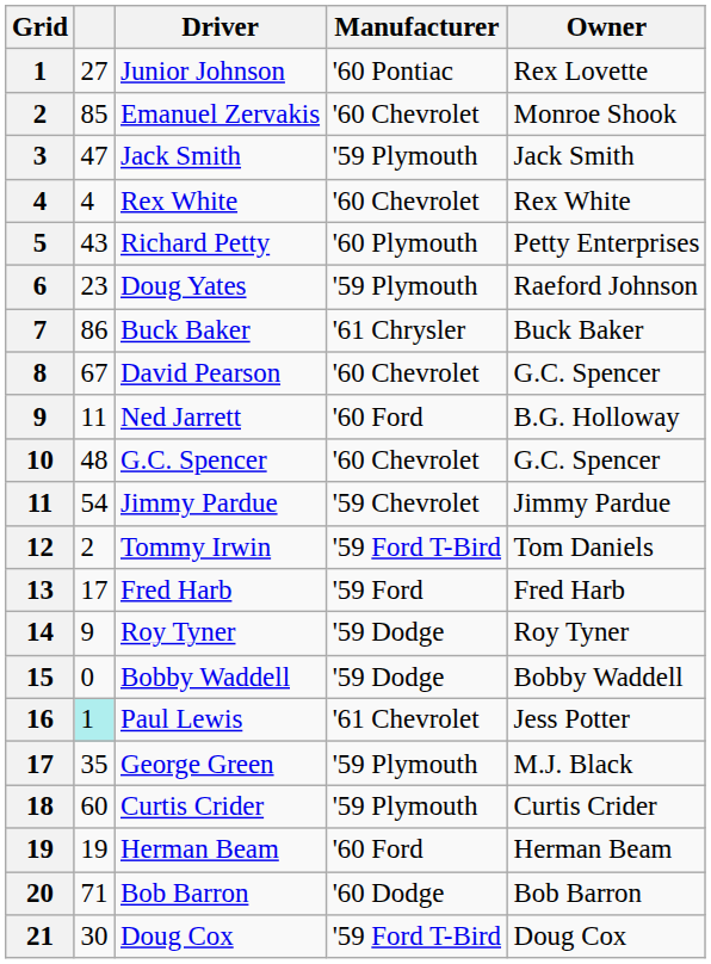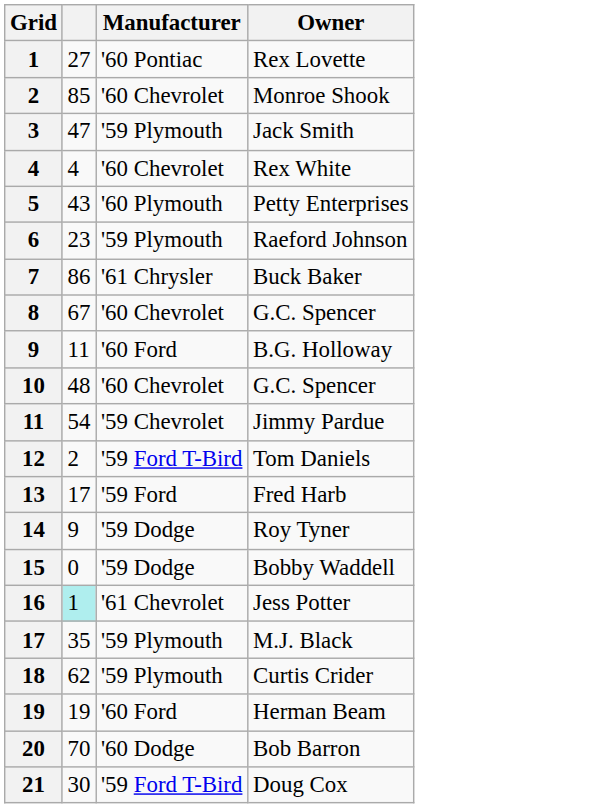- column: Driver | Junior Johnson | Emanuel Zervakis | Jack Smith | Rex White | Richard Petty | Doug Yates | Buck Baker | David Pearson | Ned Jarrett | G.C. Spencer | Jimmy Pardue | Tommy Irwin | Fred Harb | Roy Tyner | Bobby Waddell | Paul Lewis | George Green | Curtis Crider | Herman Beam | Bob Barron | Doug Cox
18 | column 2: 60 -> 62
20 | column 2: 71 -> 70
